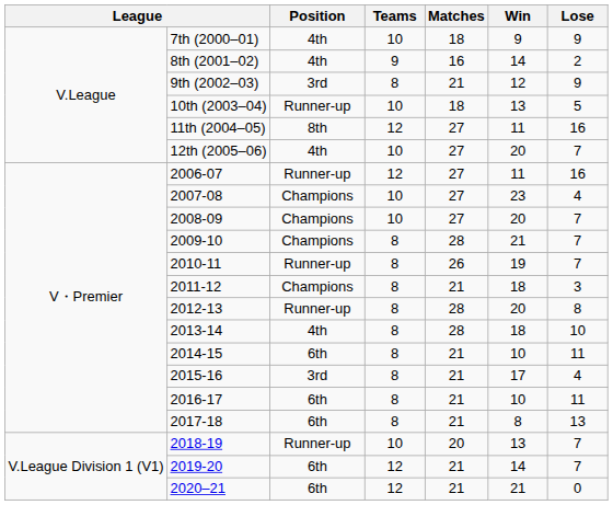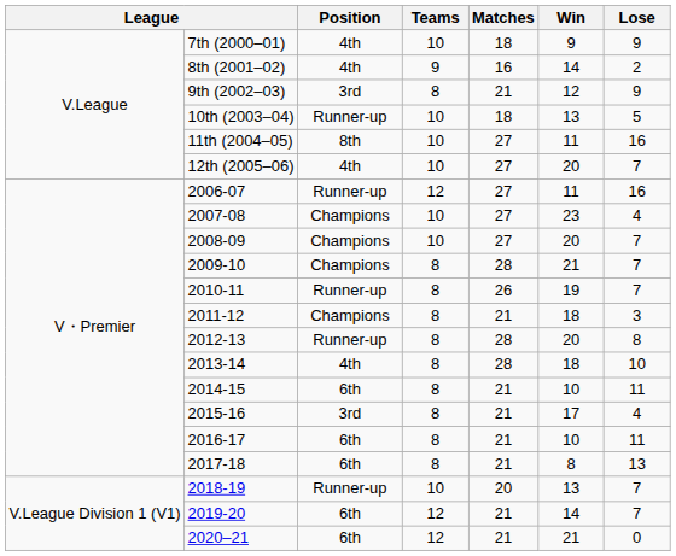11th (2004–05) | Teams: 12 -> 10
